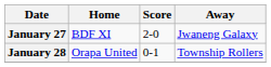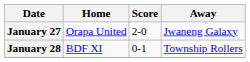January 27 | Home: BDF XI -> Orapa United
January 28 | Home: Orapa United -> BDF XI
